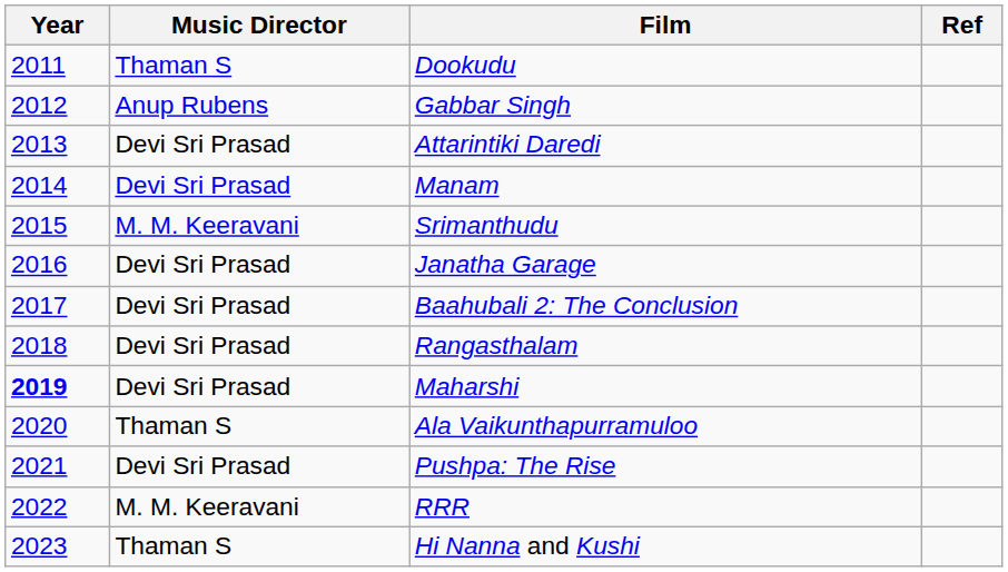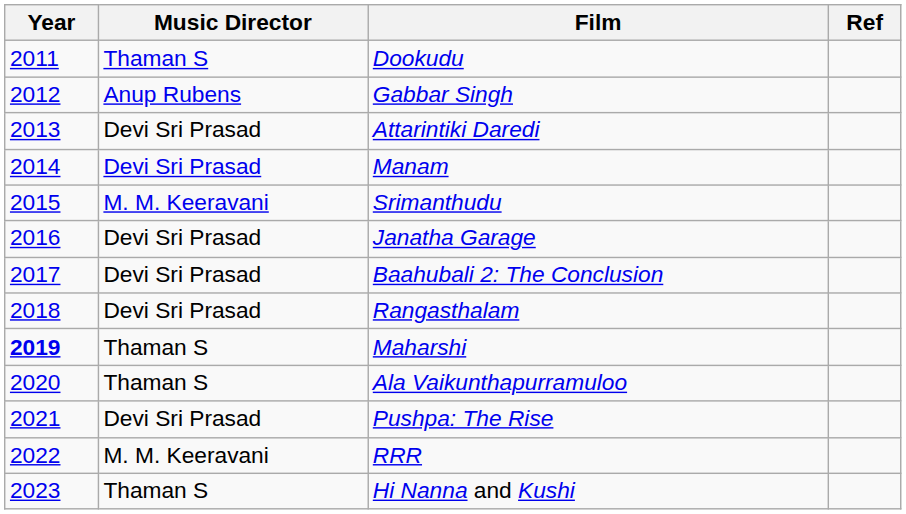Maharshi | Music Director: Devi Sri Prasad -> Thaman S
